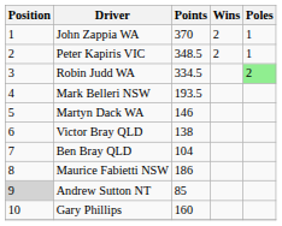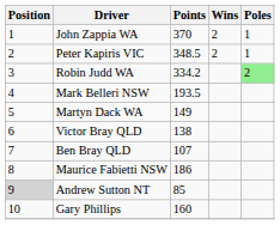Robin Judd WA | Points: 334.5 -> 334.2
Martyn Dack WA | Points: 146 -> 149
Ben Bray QLD | Points: 104 -> 107
